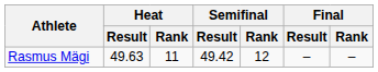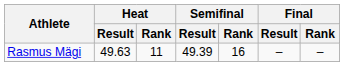Rasmus Mägi | Semifinal / Result: 49.42 -> 49.39
Rasmus Mägi | Semifinal / Rank: 12 -> 16
